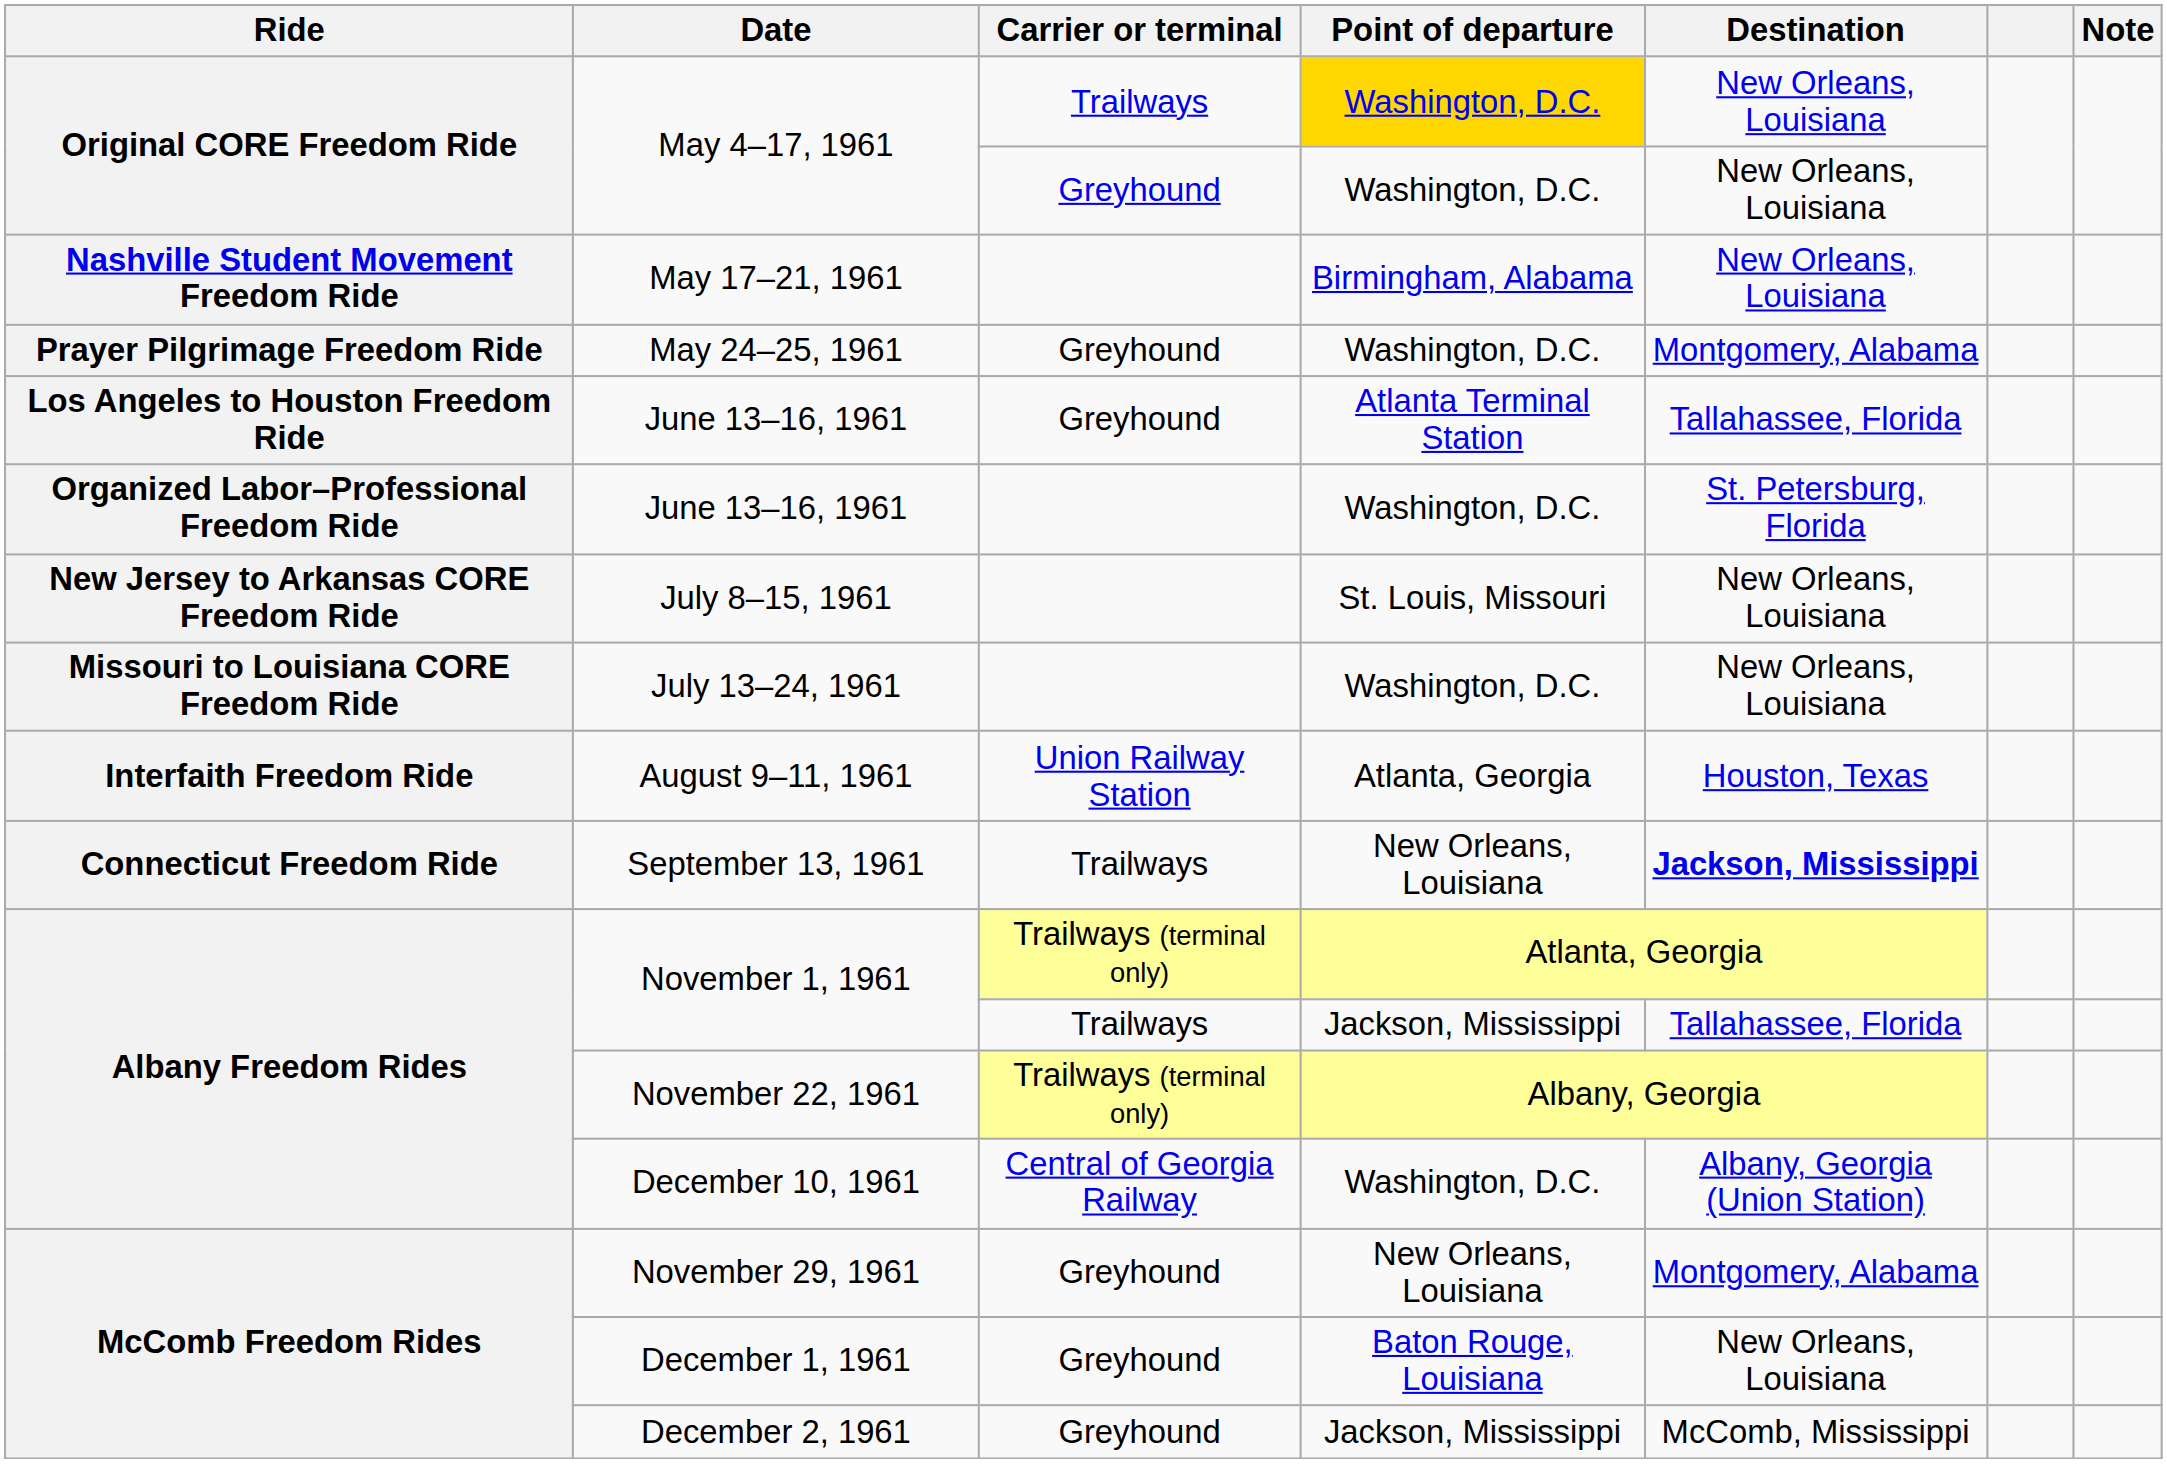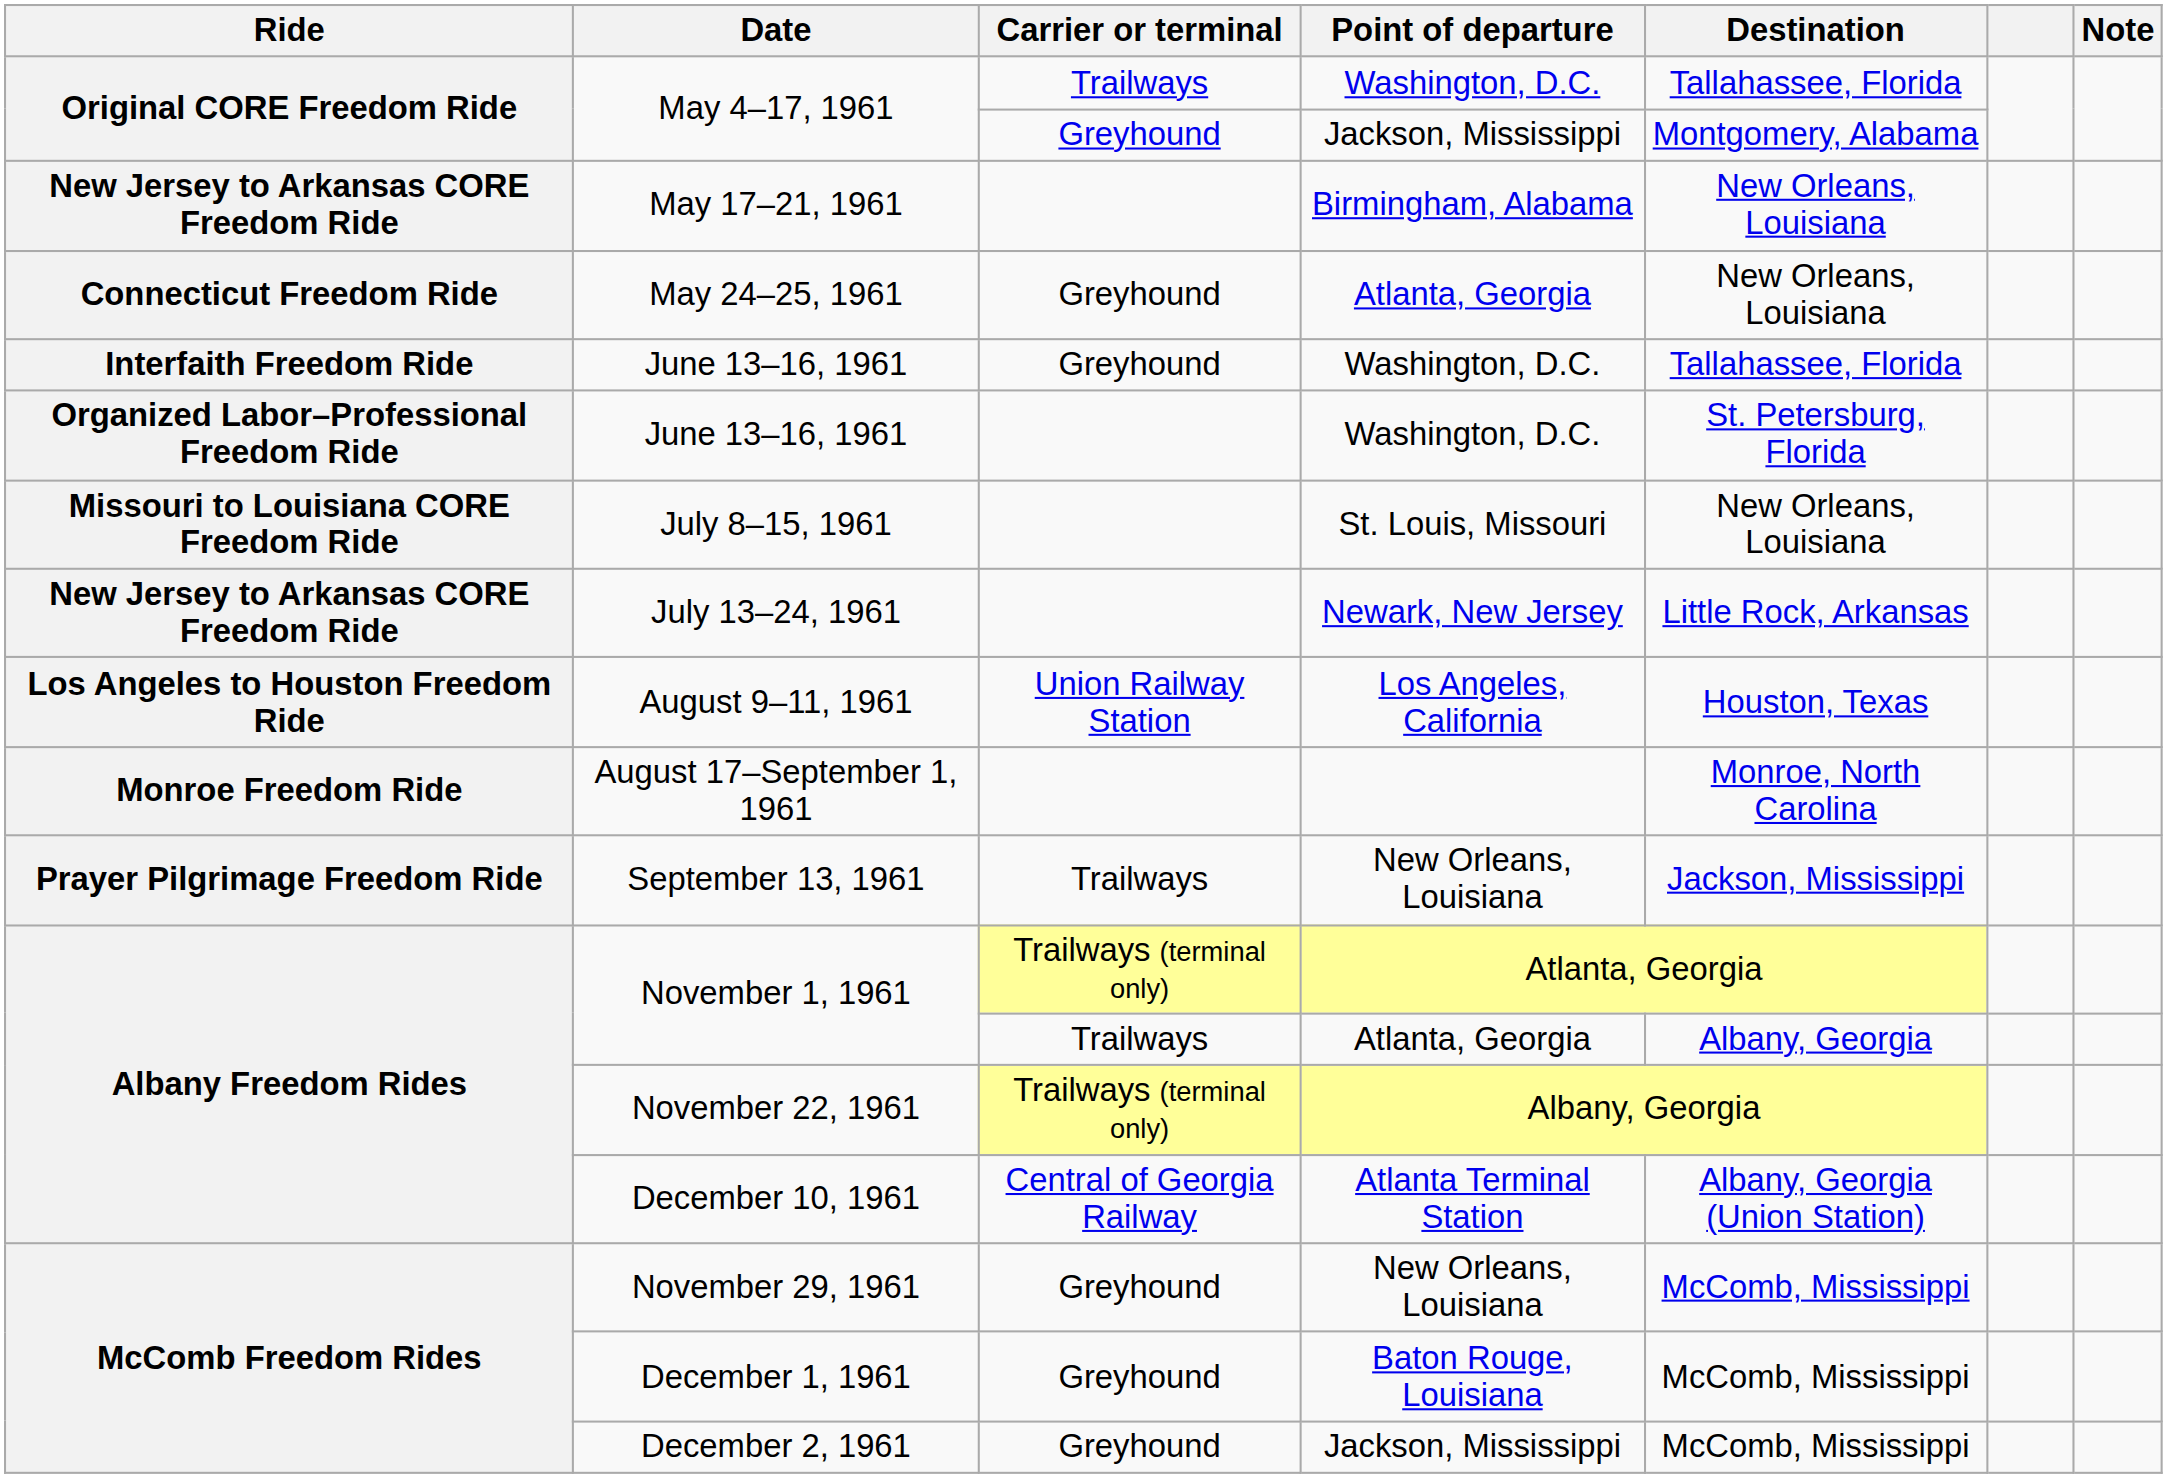May 4–17, 1961 / Trailways | Point of departure: gold background -> no background
May 4–17, 1961 / Trailways | Destination: New Orleans, Louisiana -> Tallahassee, Florida
May 4–17, 1961 / Greyhound | Point of departure: Washington, D.C. -> Jackson, Mississippi
May 4–17, 1961 / Greyhound | Destination: New Orleans, Louisiana -> Montgomery, Alabama
May 17–21, 1961 | Ride: Nashville Student Movement Freedom Ride -> New Jersey to Arkansas CORE Freedom Ride
May 24–25, 1961 | Ride: Prayer Pilgrimage Freedom Ride -> Connecticut Freedom Ride
May 24–25, 1961 | Point of departure: Washington, D.C. -> Atlanta, Georgia
May 24–25, 1961 | Destination: Montgomery, Alabama -> New Orleans, Louisiana
June 13–16, 1961 / Greyhound | Ride: Los Angeles to Houston Freedom Ride -> Interfaith Freedom Ride
June 13–16, 1961 / Greyhound | Point of departure: Atlanta Terminal Station -> Washington, D.C.
July 8–15, 1961 | Ride: New Jersey to Arkansas CORE Freedom Ride -> Missouri to Louisiana CORE Freedom Ride
July 13–24, 1961 | Ride: Missouri to Louisiana CORE Freedom Ride -> New Jersey to Arkansas CORE Freedom Ride
July 13–24, 1961 | Point of departure: Washington, D.C. -> Newark, New Jersey
July 13–24, 1961 | Destination: New Orleans, Louisiana -> Little Rock, Arkansas
August 9–11, 1961 | Ride: Interfaith Freedom Ride -> Los Angeles to Houston Freedom Ride
August 9–11, 1961 | Point of departure: Atlanta, Georgia -> Los Angeles, California
+ row: Monroe Freedom Ride | August 17–September 1, 1961 | Monroe, North Carolina
September 13, 1961 | Ride: Connecticut Freedom Ride -> Prayer Pilgrimage Freedom Ride
September 13, 1961 | Destination: bold -> normal
November 1, 1961 / Trailways | Point of departure: Jackson, Mississippi -> Atlanta, Georgia
November 1, 1961 / Trailways | Destination: Tallahassee, Florida -> Albany, Georgia
December 10, 1961 | Point of departure: Washington, D.C. -> Atlanta Terminal Station
November 29, 1961 | Destination: Montgomery, Alabama -> McComb, Mississippi
December 1, 1961 | Destination: New Orleans, Louisiana -> McComb, Mississippi
